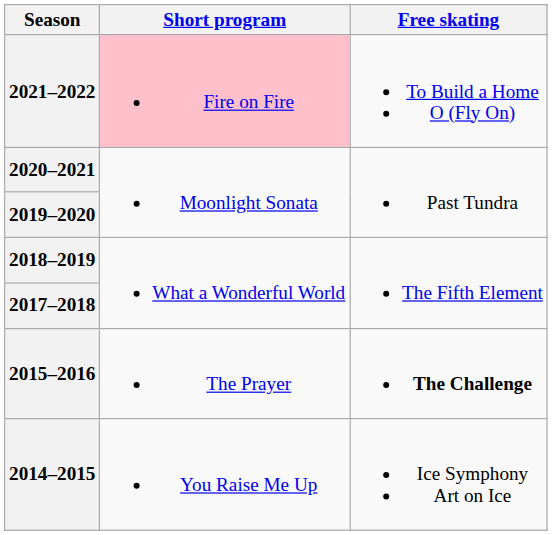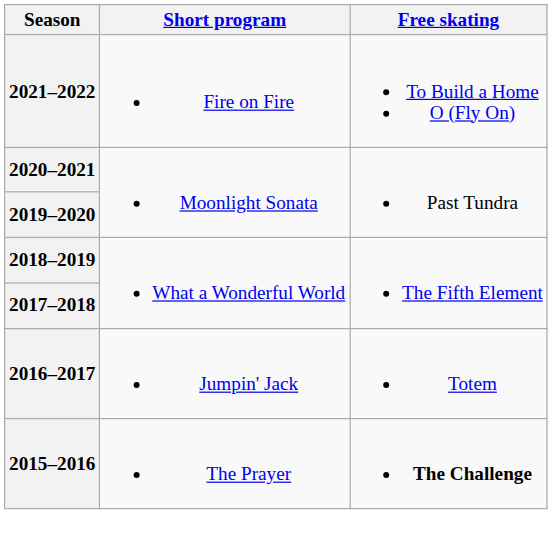2021–2022 | Short program: pink background -> no background
+ row: 2016–2017 | Jumpin' Jack | Totem
- row: 2014–2015 | You Raise Me Up | Ice Symphony Art on Ice
